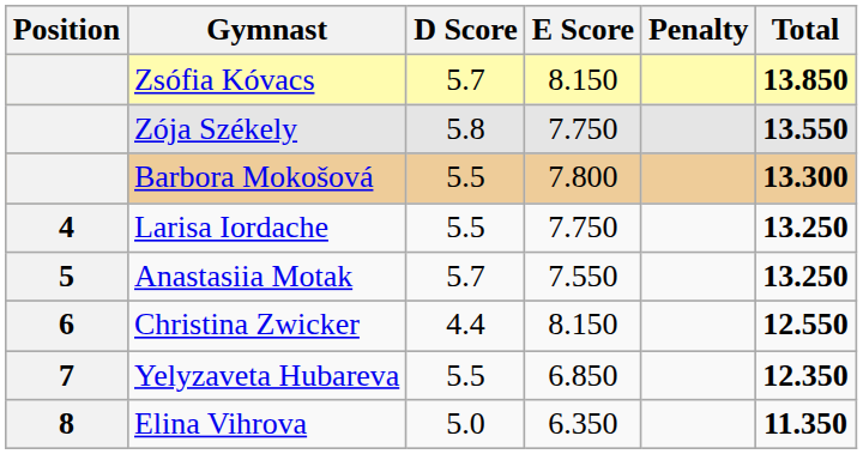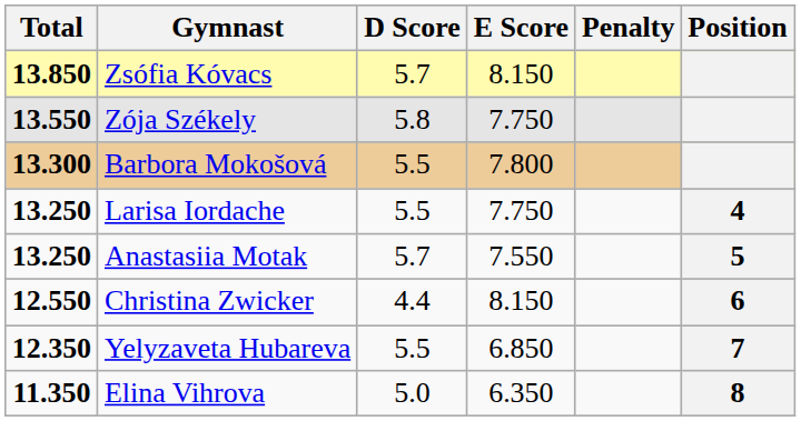columns swapped: Position <-> Total
